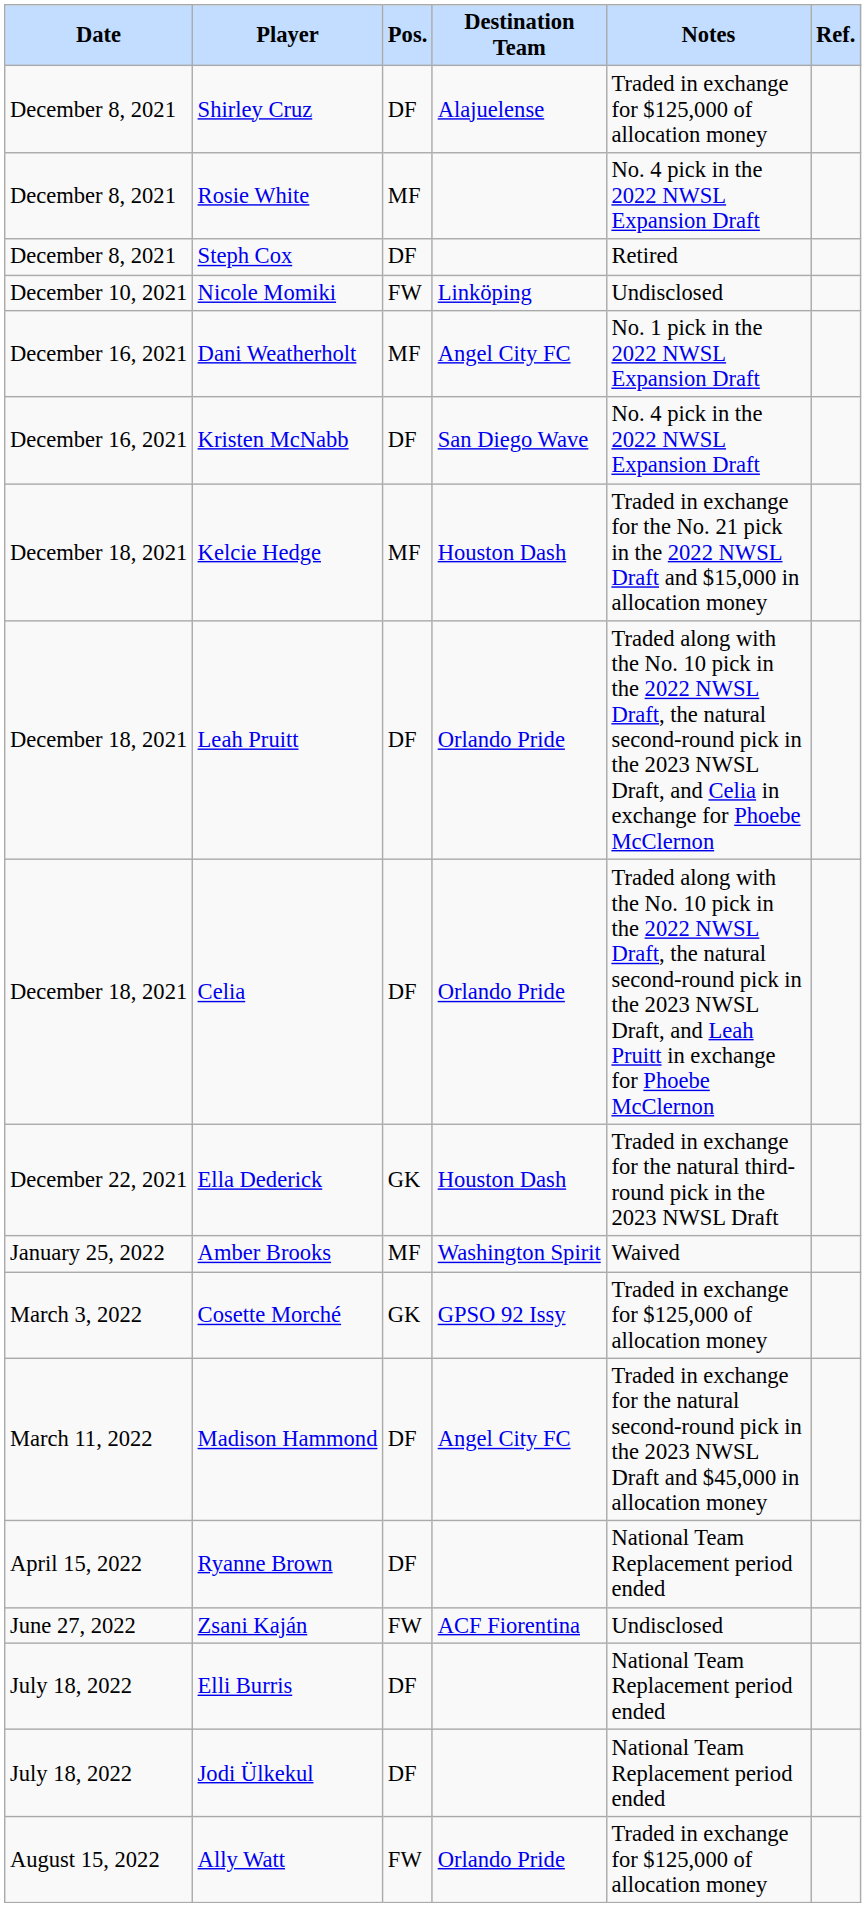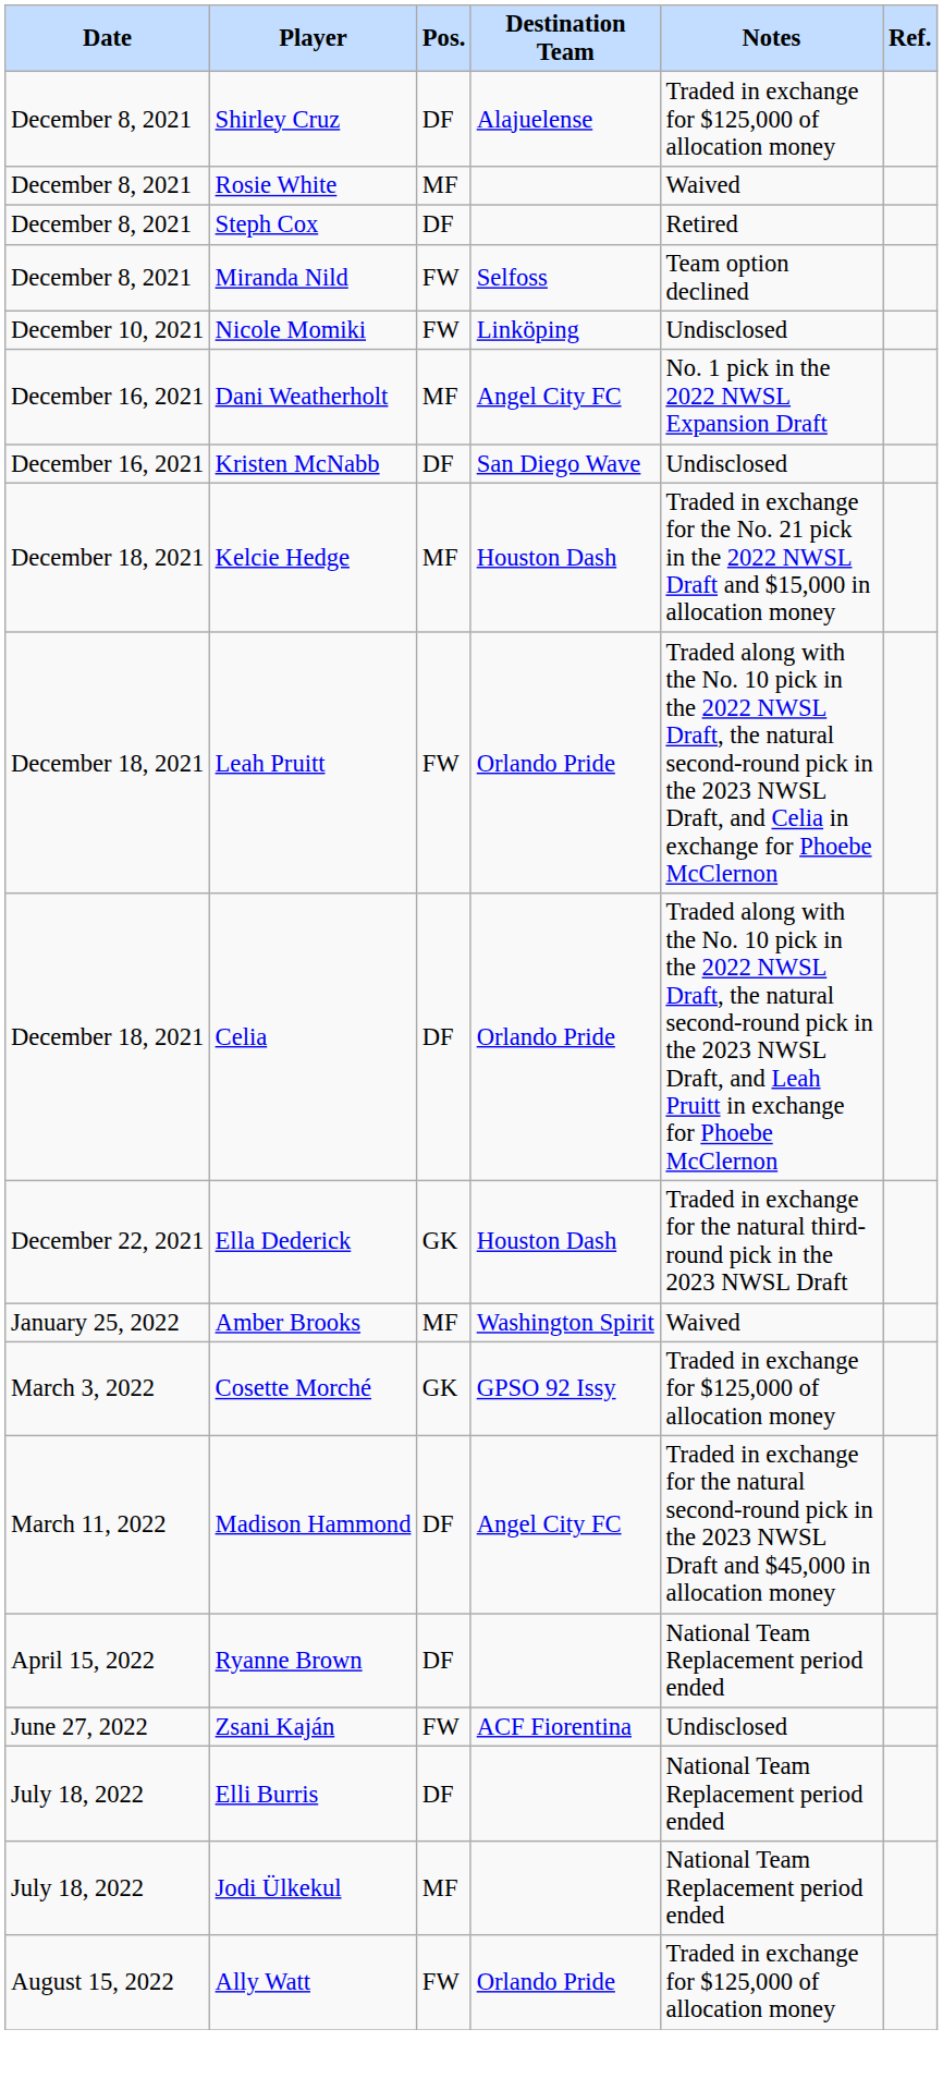Rosie White | Notes: No. 4 pick in the 2022 NWSL Expansion Draft -> Waived
+ row: December 8, 2021 | Miranda Nild | FW | Selfoss | Team option declined
Kristen McNabb | Notes: No. 4 pick in the 2022 NWSL Expansion Draft -> Undisclosed
Leah Pruitt | Pos.: DF -> FW
Jodi Ülkekul | Pos.: DF -> MF
